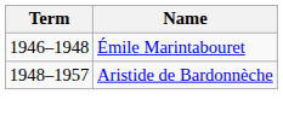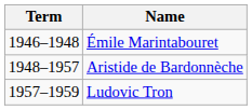+ row: 1957–1959 | Ludovic Tron
